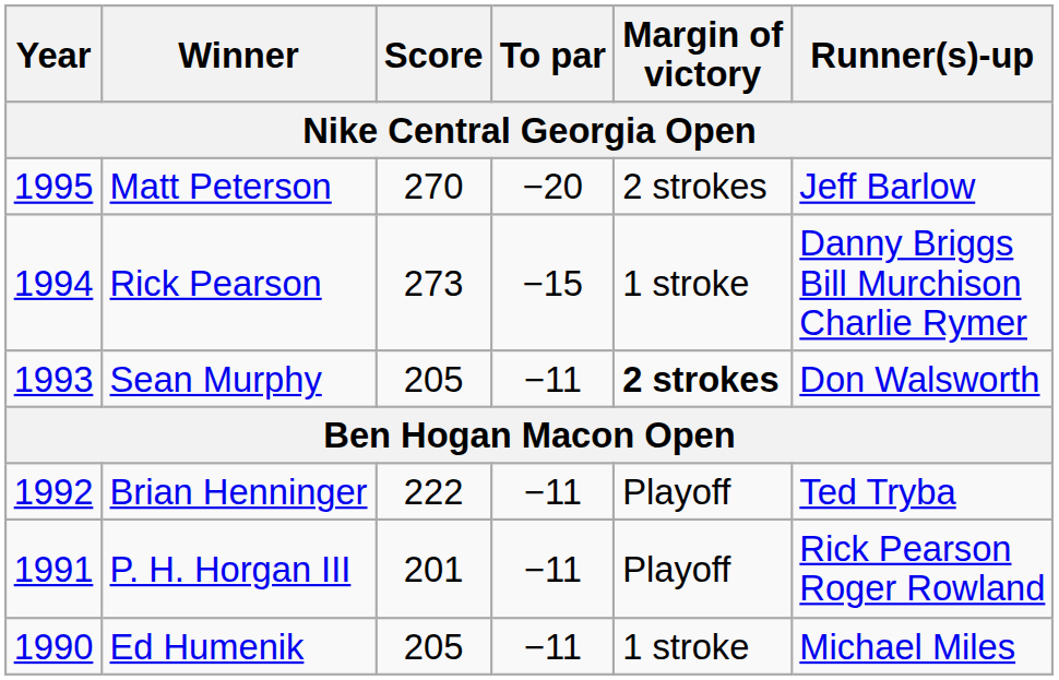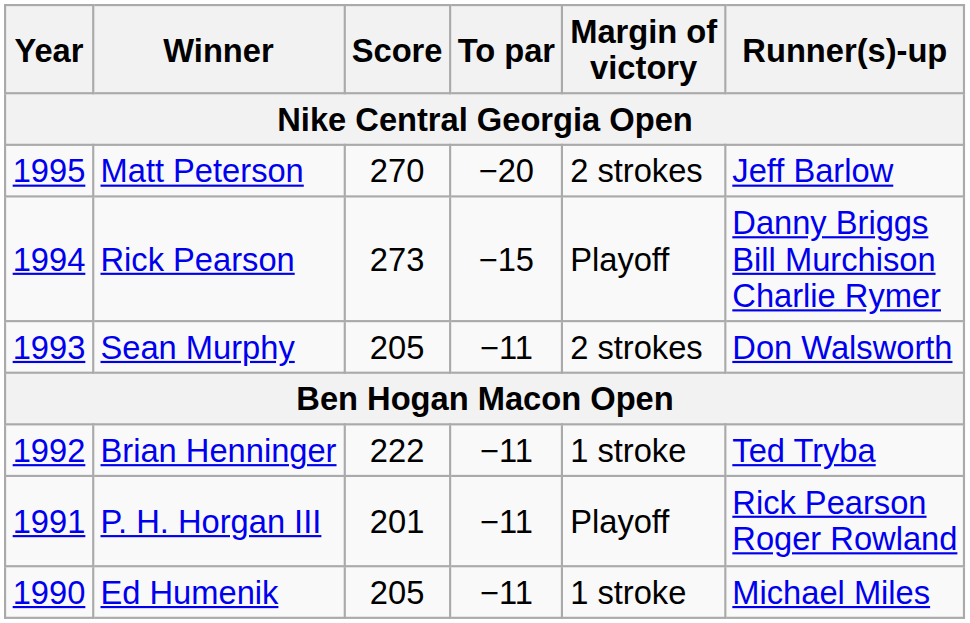Rick Pearson | Margin of victory: 1 stroke -> Playoff
Sean Murphy | Margin of victory: bold -> normal
Brian Henninger | Margin of victory: Playoff -> 1 stroke
